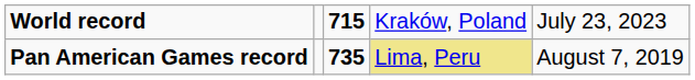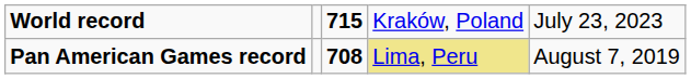Pan American Games record | column 3: 735 -> 708
